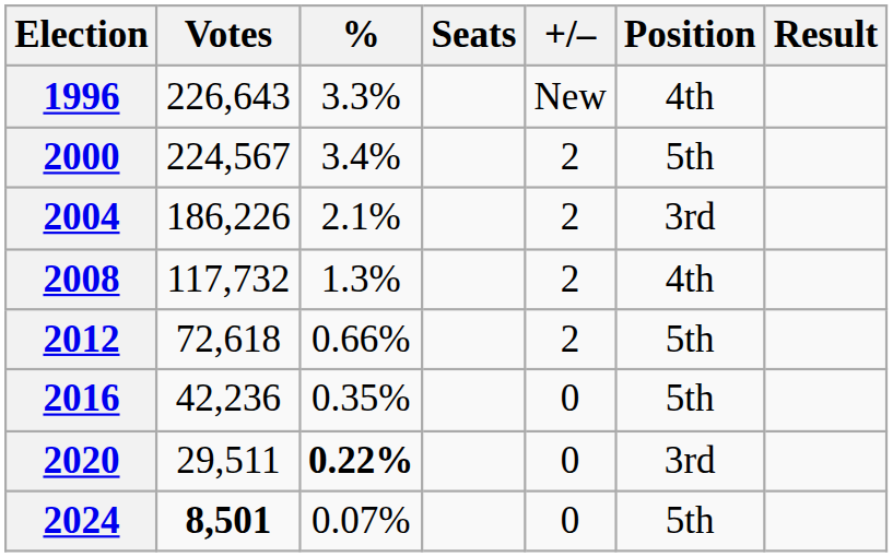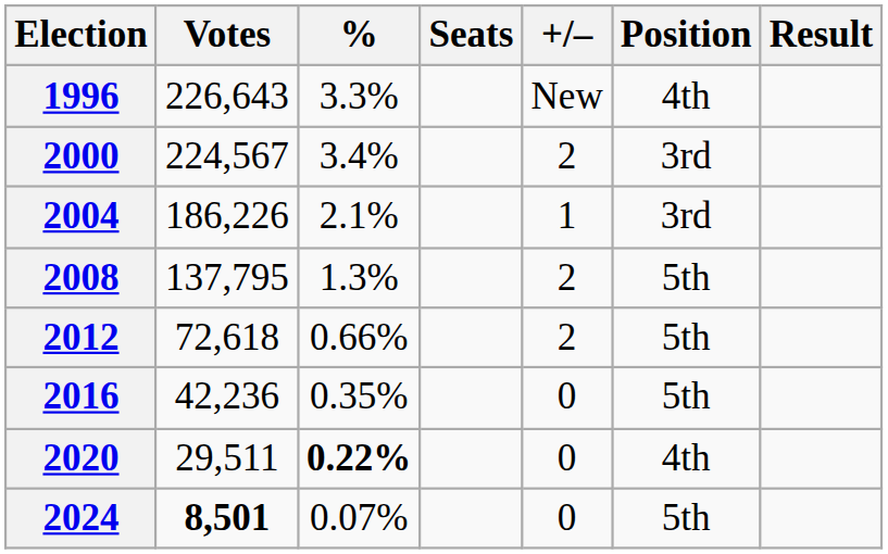2000 | Position: 5th -> 3rd
2004 | +/–: 2 -> 1
2008 | Votes: 117,732 -> 137,795
2008 | Position: 4th -> 5th
2020 | Position: 3rd -> 4th
